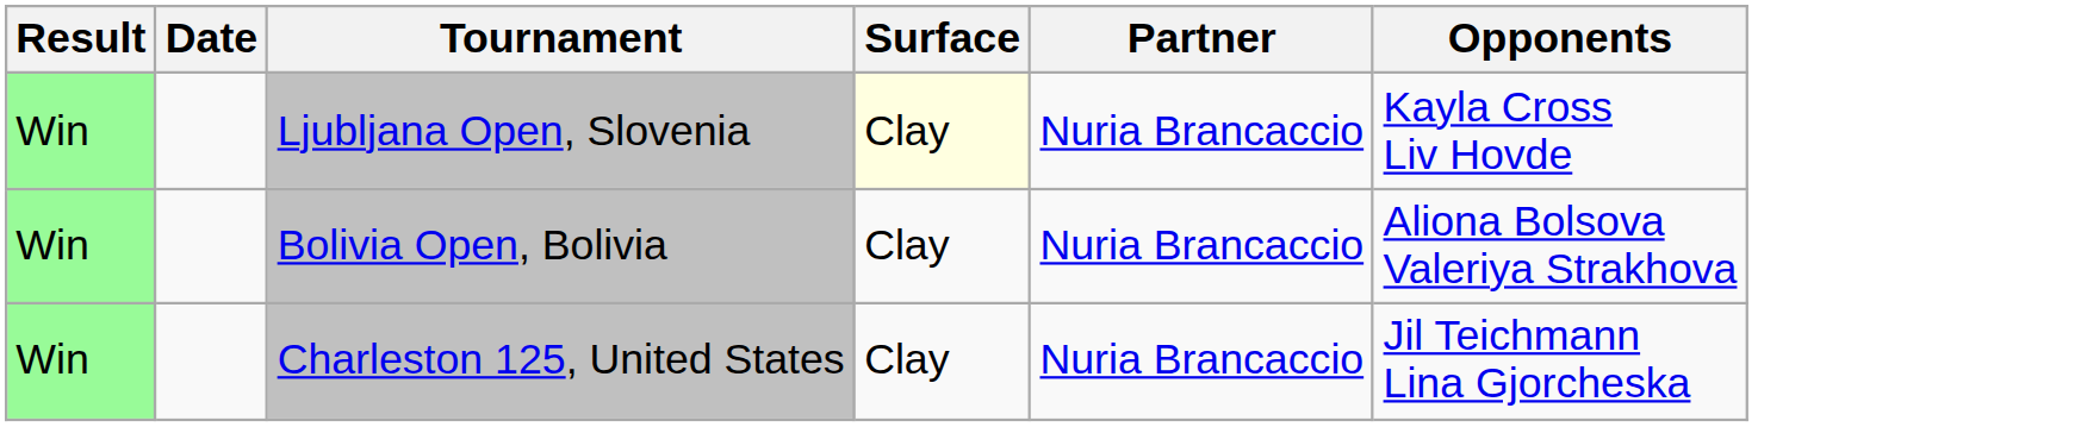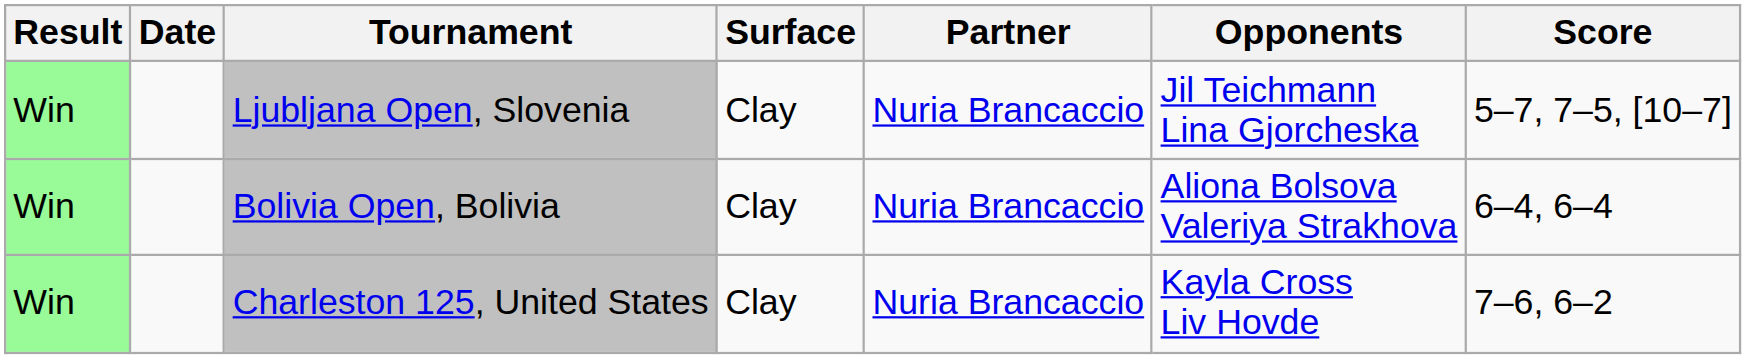+ column: Score | 5–7, 7–5, [10–7] | 6–4, 6–4 | 7–6, 6–2
Ljubljana Open, Slovenia | Surface: lightyellow background -> no background
Ljubljana Open, Slovenia | Opponents: Kayla Cross Liv Hovde -> Jil Teichmann Lina Gjorcheska
Charleston 125, United States | Opponents: Jil Teichmann Lina Gjorcheska -> Kayla Cross Liv Hovde
